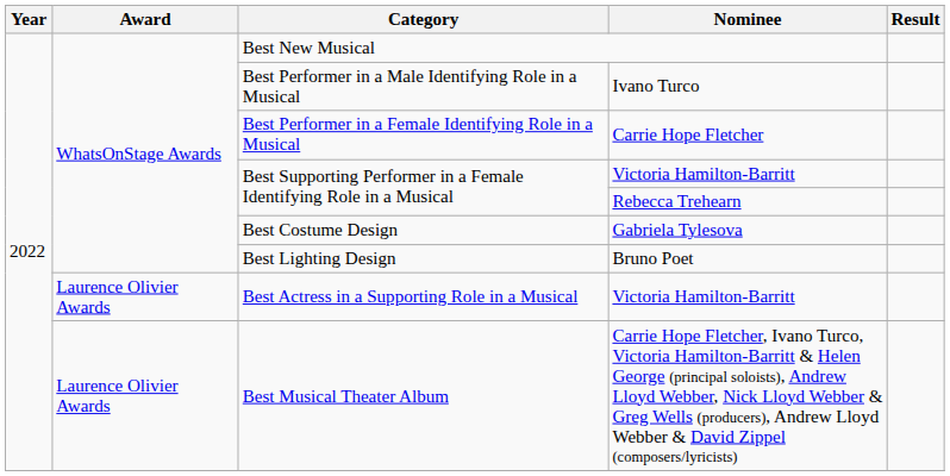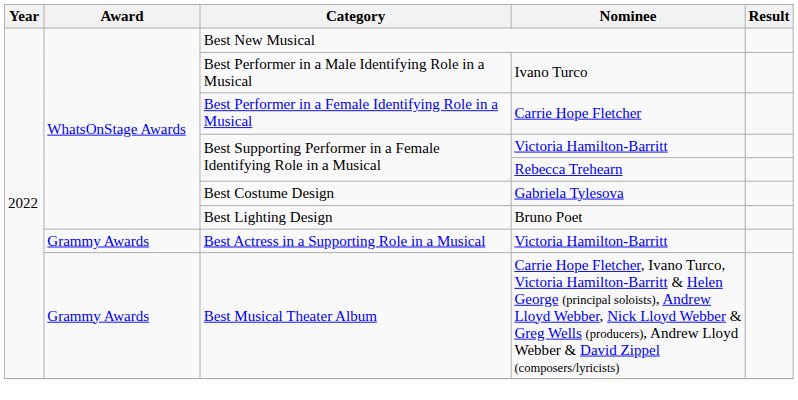Best Actress in a Supporting Role in a Musical | Award: Laurence Olivier Awards -> Grammy Awards
Best Musical Theater Album | Award: Laurence Olivier Awards -> Grammy Awards
